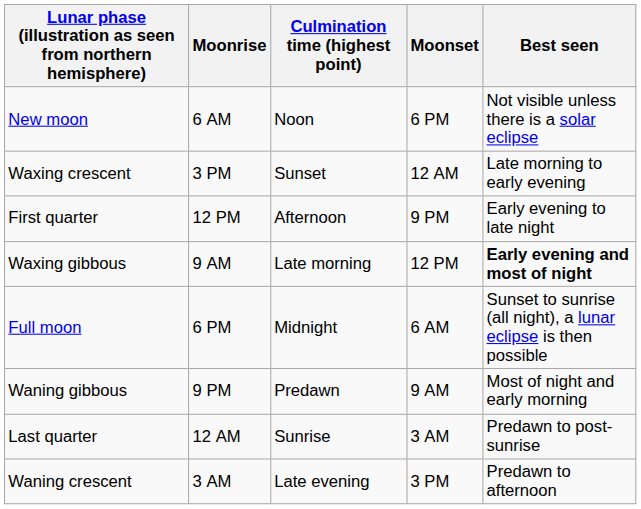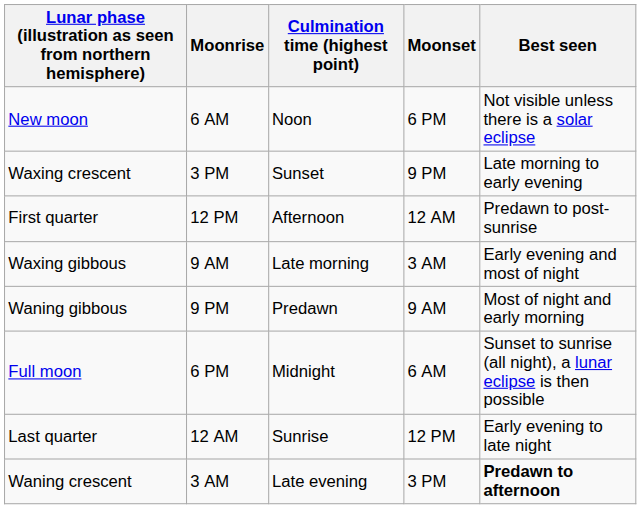Waxing crescent | Moonset: 12 AM -> 9 PM
First quarter | Moonset: 9 PM -> 12 AM
First quarter | Best seen: Early evening to late night -> Predawn to post-sunrise
Waxing gibbous | Moonset: 12 PM -> 3 AM
Waxing gibbous | Best seen: bold -> normal
rows swapped: Full moon <-> Waning gibbous
Last quarter | Moonset: 3 AM -> 12 PM
Last quarter | Best seen: Predawn to post-sunrise -> Early evening to late night
Waning crescent | Best seen: normal -> bold
